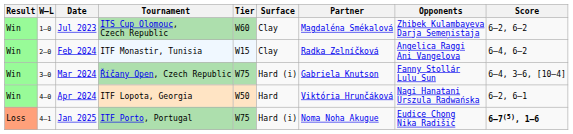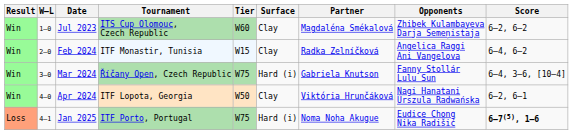Apr 2024 | Surface: Hard -> Clay
